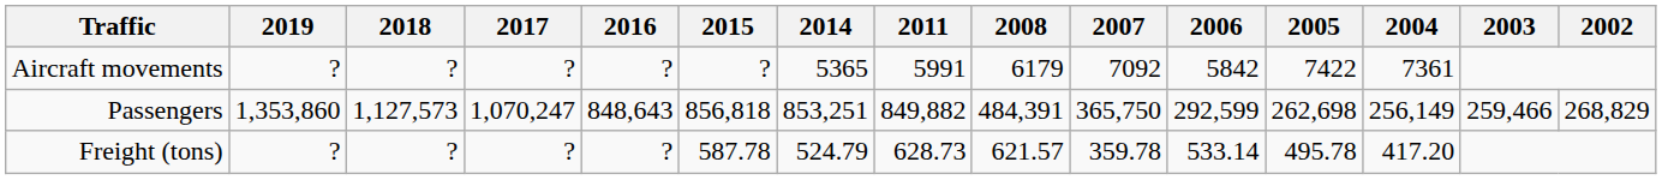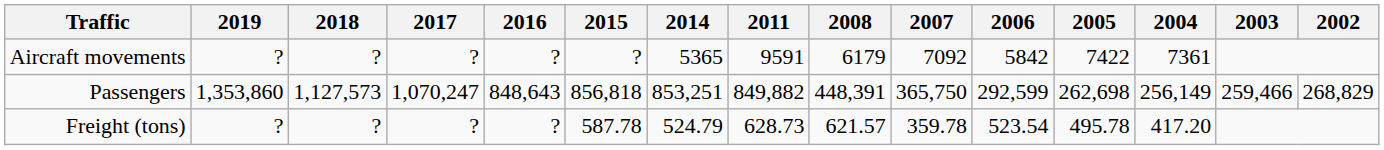Aircraft movements | 2011: 5991 -> 9591
Passengers | 2008: 484,391 -> 448,391
Freight (tons) | 2006: 533.14 -> 523.54
